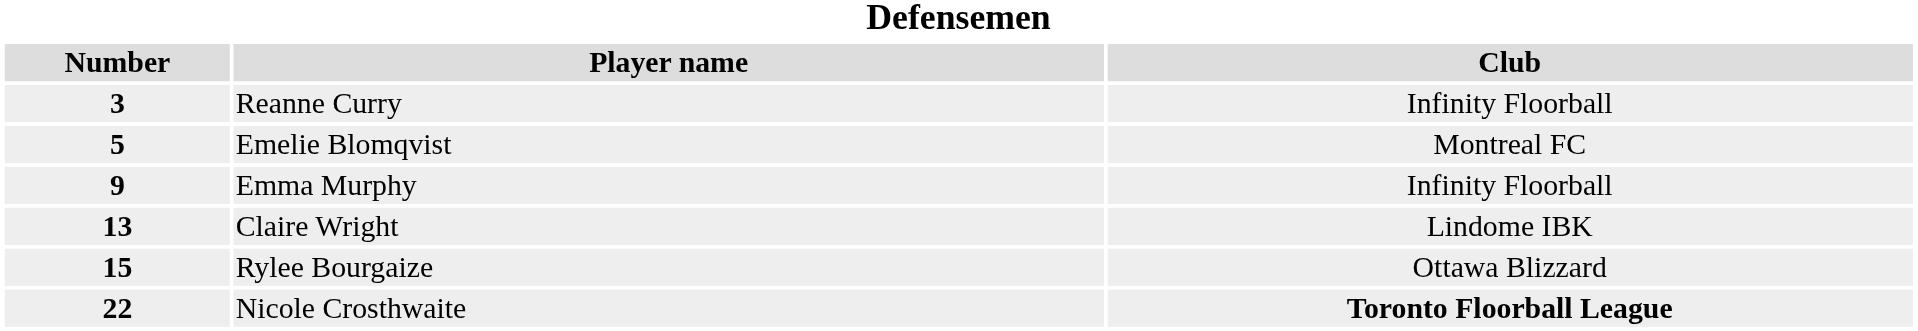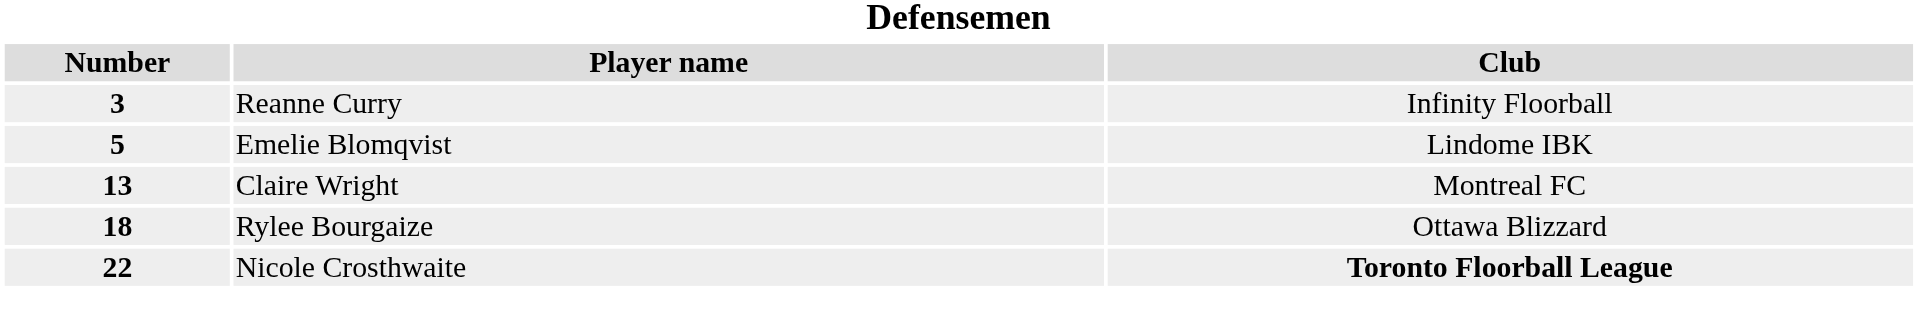Emelie Blomqvist | Club: Montreal FC -> Lindome IBK
- row: 9 | Emma Murphy | Infinity Floorball
Claire Wright | Club: Lindome IBK -> Montreal FC
Rylee Bourgaize | Number: 15 -> 18
